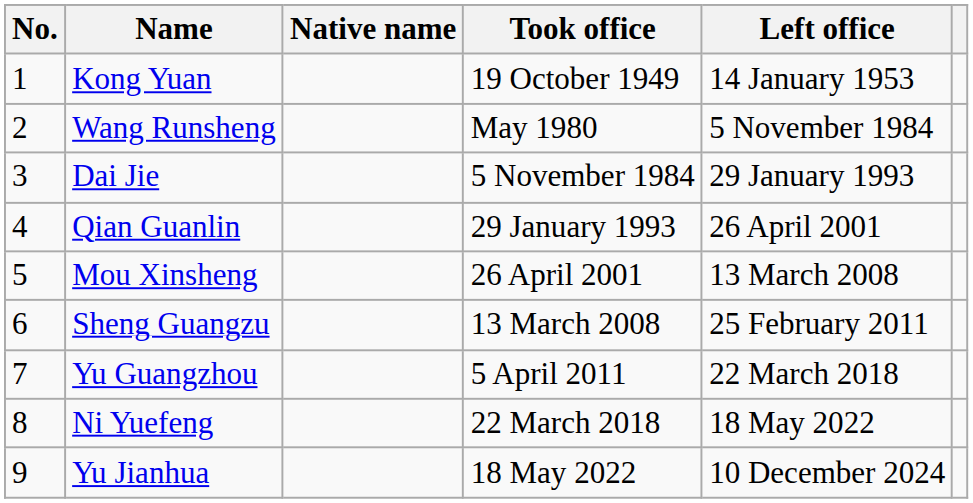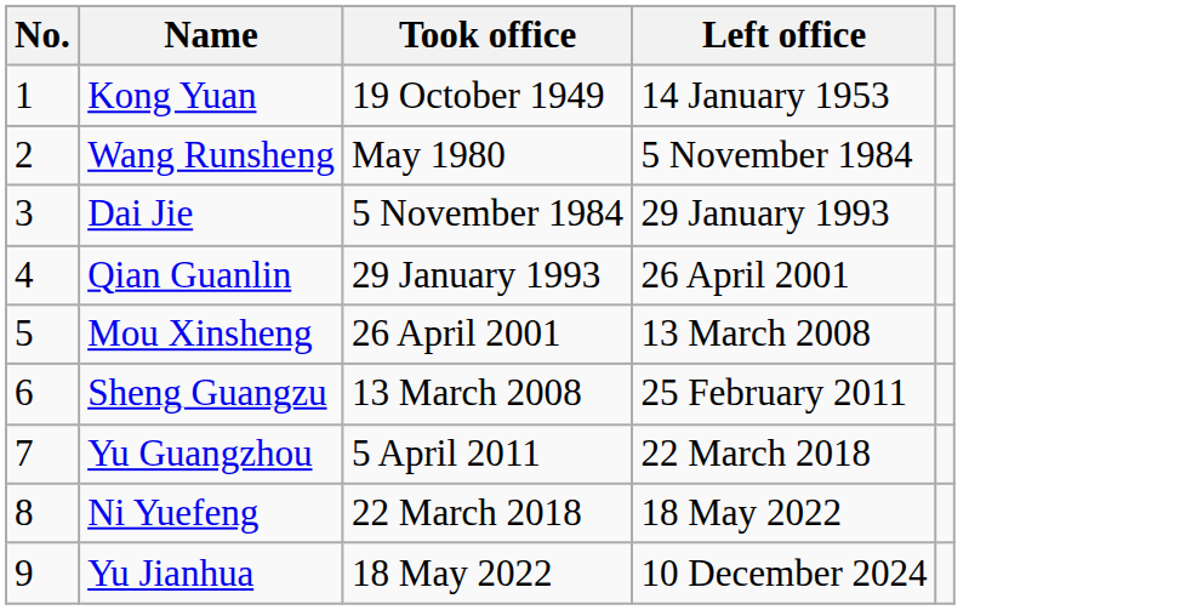- column: Native name
